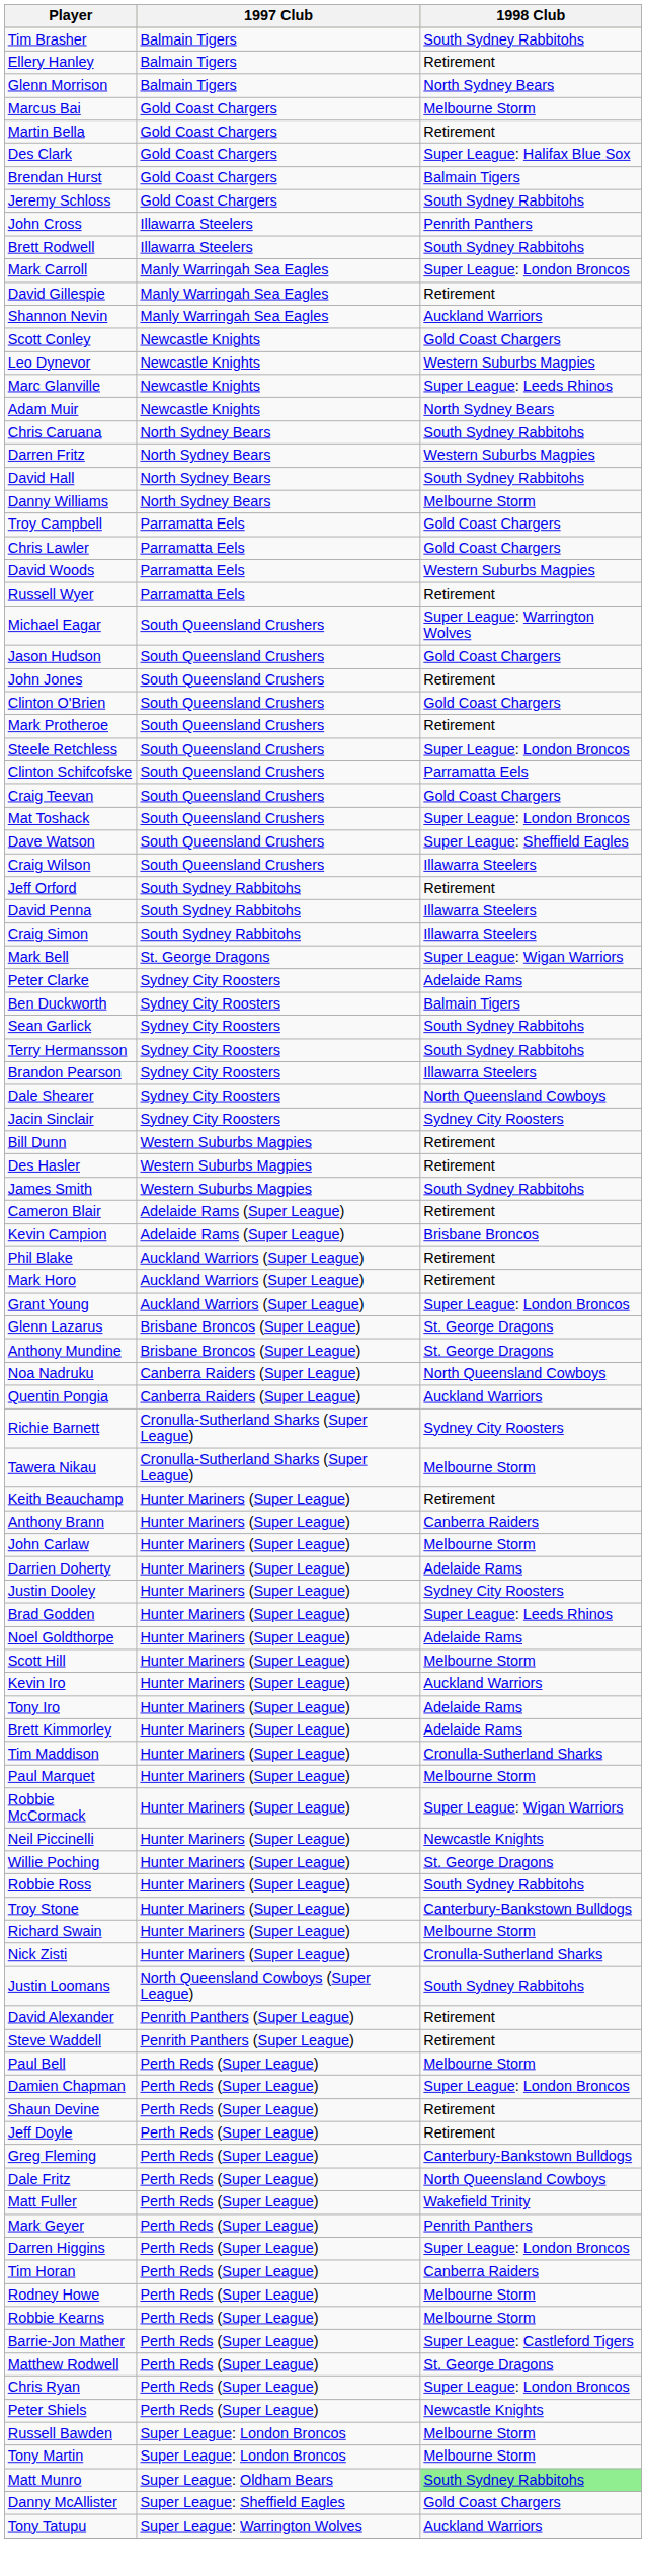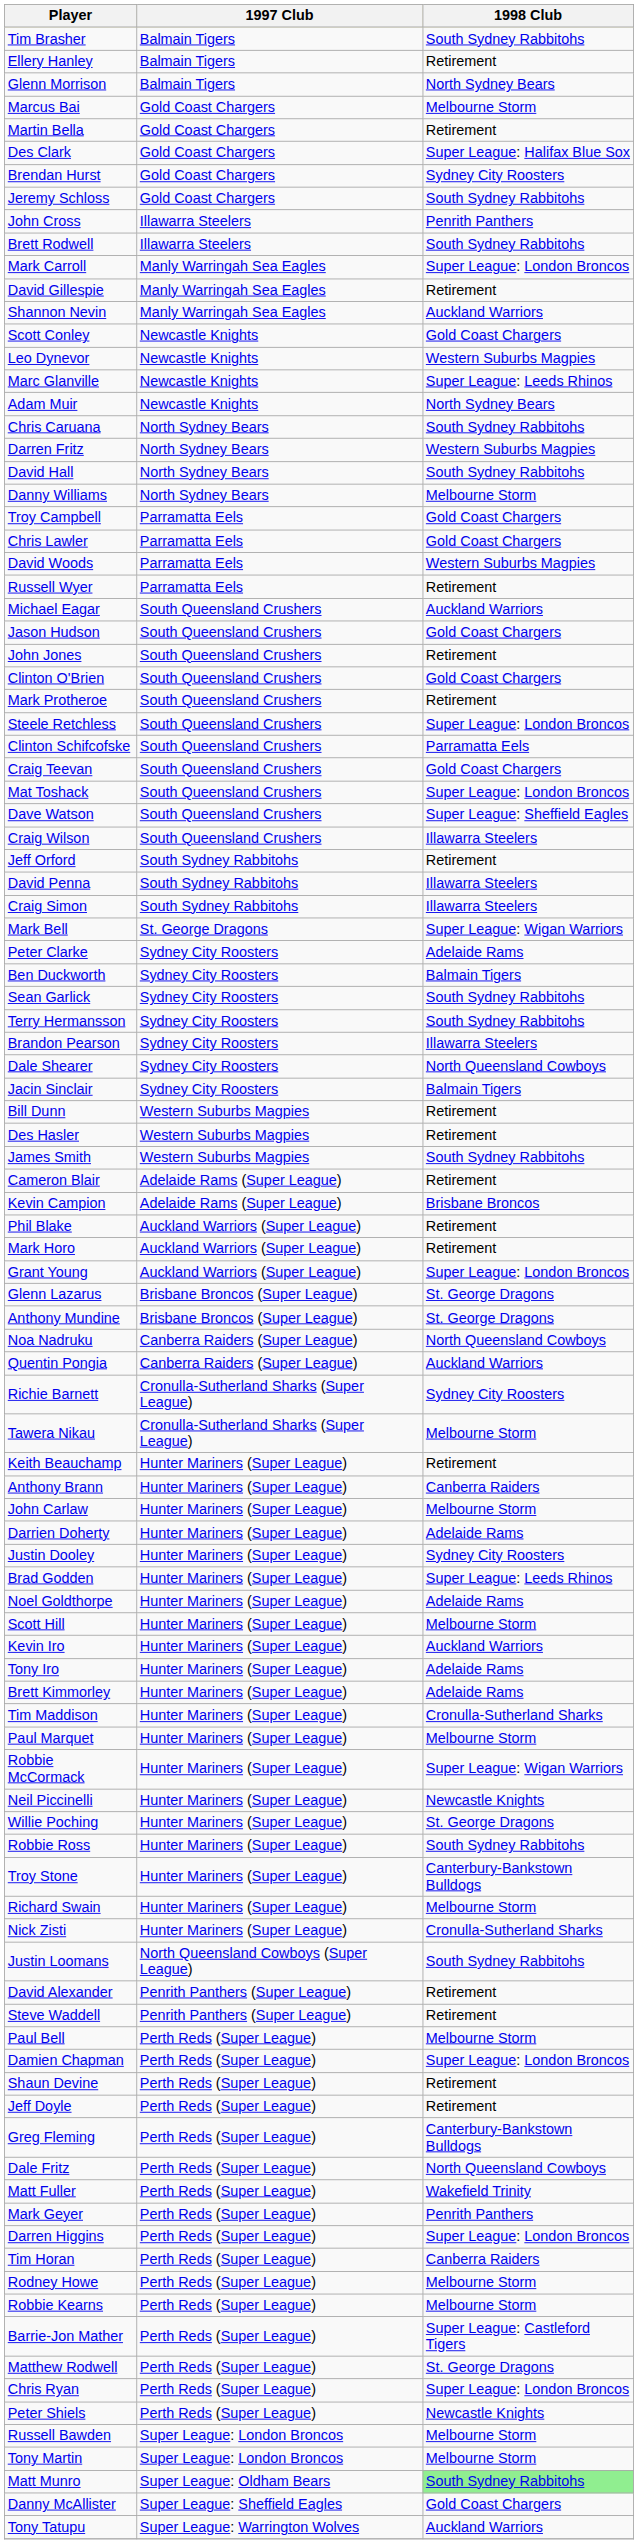Brendan Hurst | 1998 Club: Balmain Tigers -> Sydney City Roosters
Michael Eagar | 1998 Club: Super League: Warrington Wolves -> Auckland Warriors
Jacin Sinclair | 1998 Club: Sydney City Roosters -> Balmain Tigers
